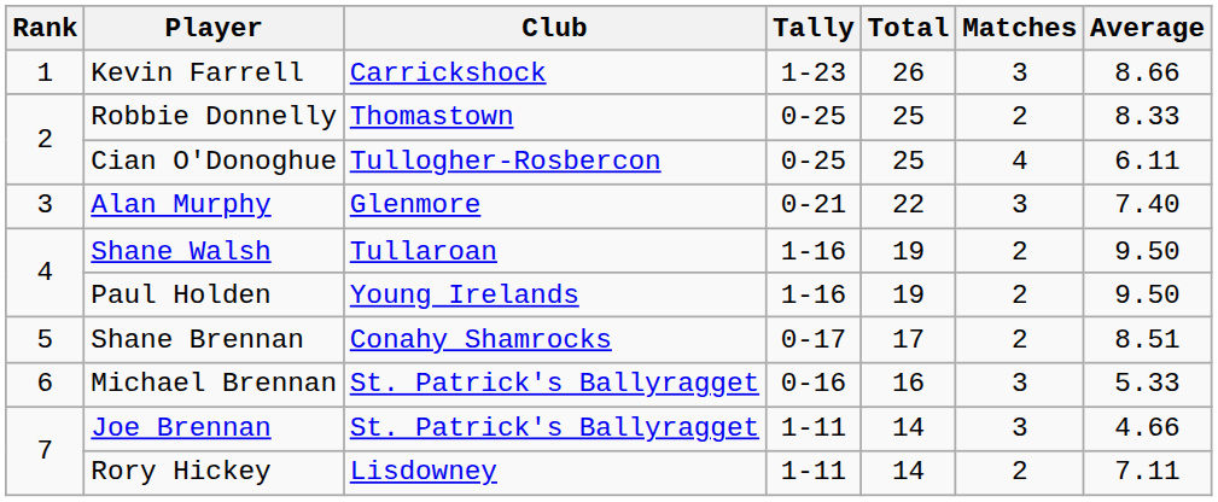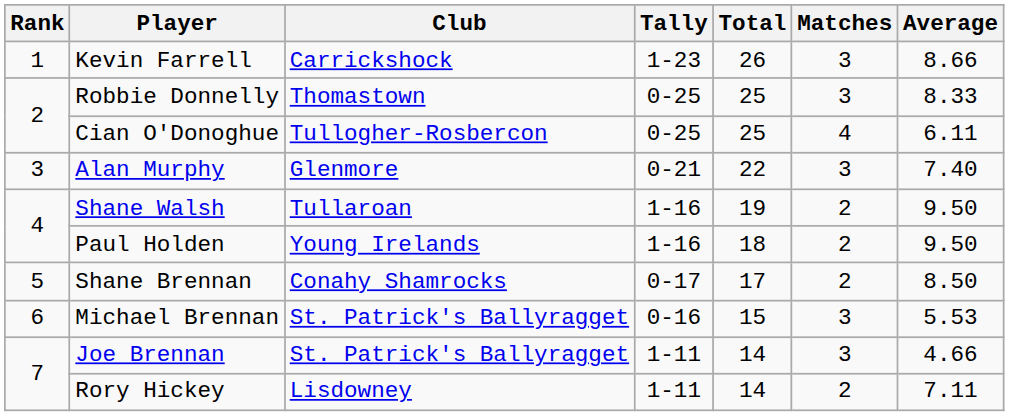Robbie Donnelly | Matches: 2 -> 3
Paul Holden | Total: 19 -> 18
Shane Brennan | Average: 8.51 -> 8.50
Michael Brennan | Total: 16 -> 15
Michael Brennan | Average: 5.33 -> 5.53
